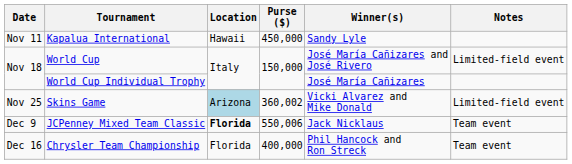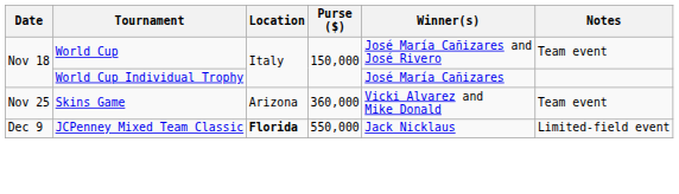- row: Nov 11 | Kapalua International | Hawaii | 450,000 | Sandy Lyle
World Cup | Notes: Limited-field event -> Team event
Skins Game | Location: lightblue background -> no background
Skins Game | Purse ($): 360,002 -> 360,000
Skins Game | Notes: Limited-field event -> Team event
JCPenney Mixed Team Classic | Purse ($): 550,006 -> 550,000
JCPenney Mixed Team Classic | Notes: Team event -> Limited-field event
- row: Dec 16 | Chrysler Team Championship | Florida | 400,000 | Phil Hancock and Ron Streck | Team event
